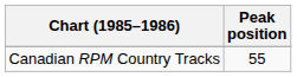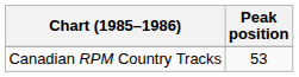Canadian RPM Country Tracks | Peak position: 55 -> 53
